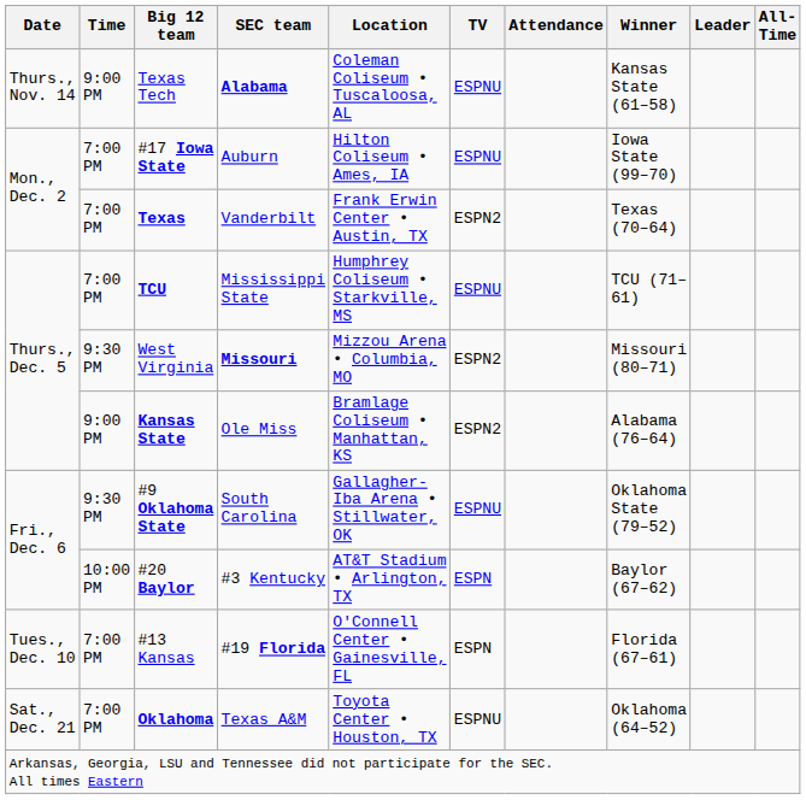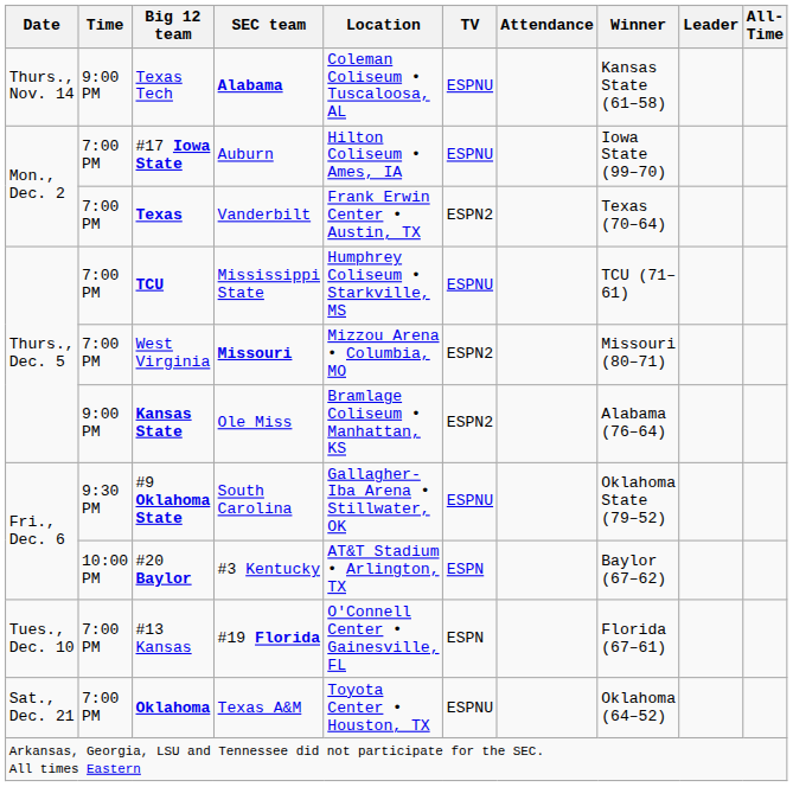West Virginia | Time: 9:30 PM -> 7:00 PM
